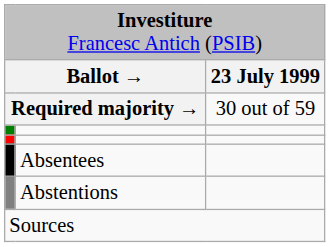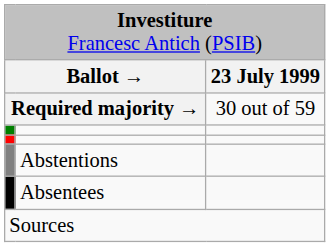rows swapped: Abstentions <-> Absentees
